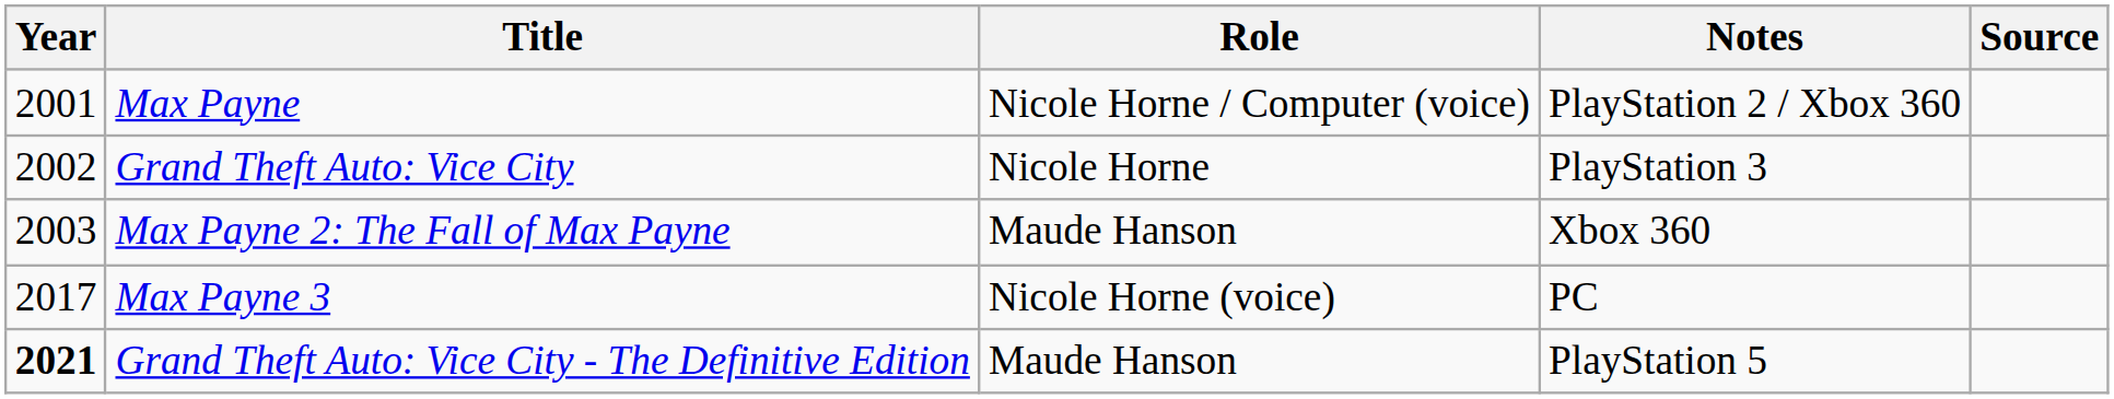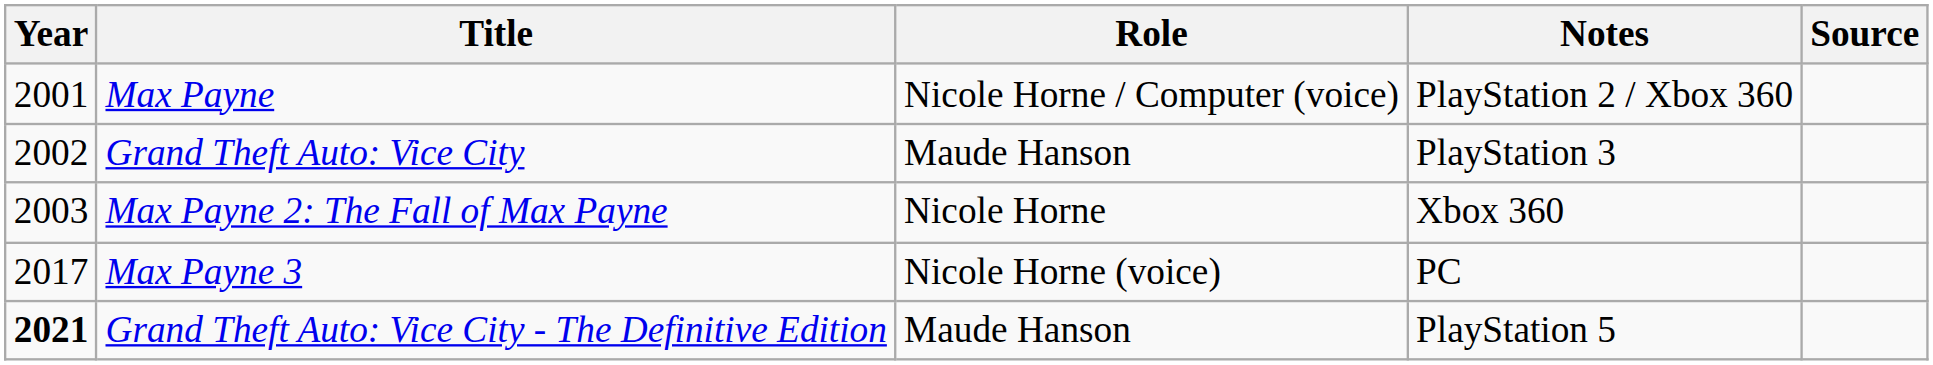Grand Theft Auto: Vice City | Role: Nicole Horne -> Maude Hanson
Max Payne 2: The Fall of Max Payne | Role: Maude Hanson -> Nicole Horne
